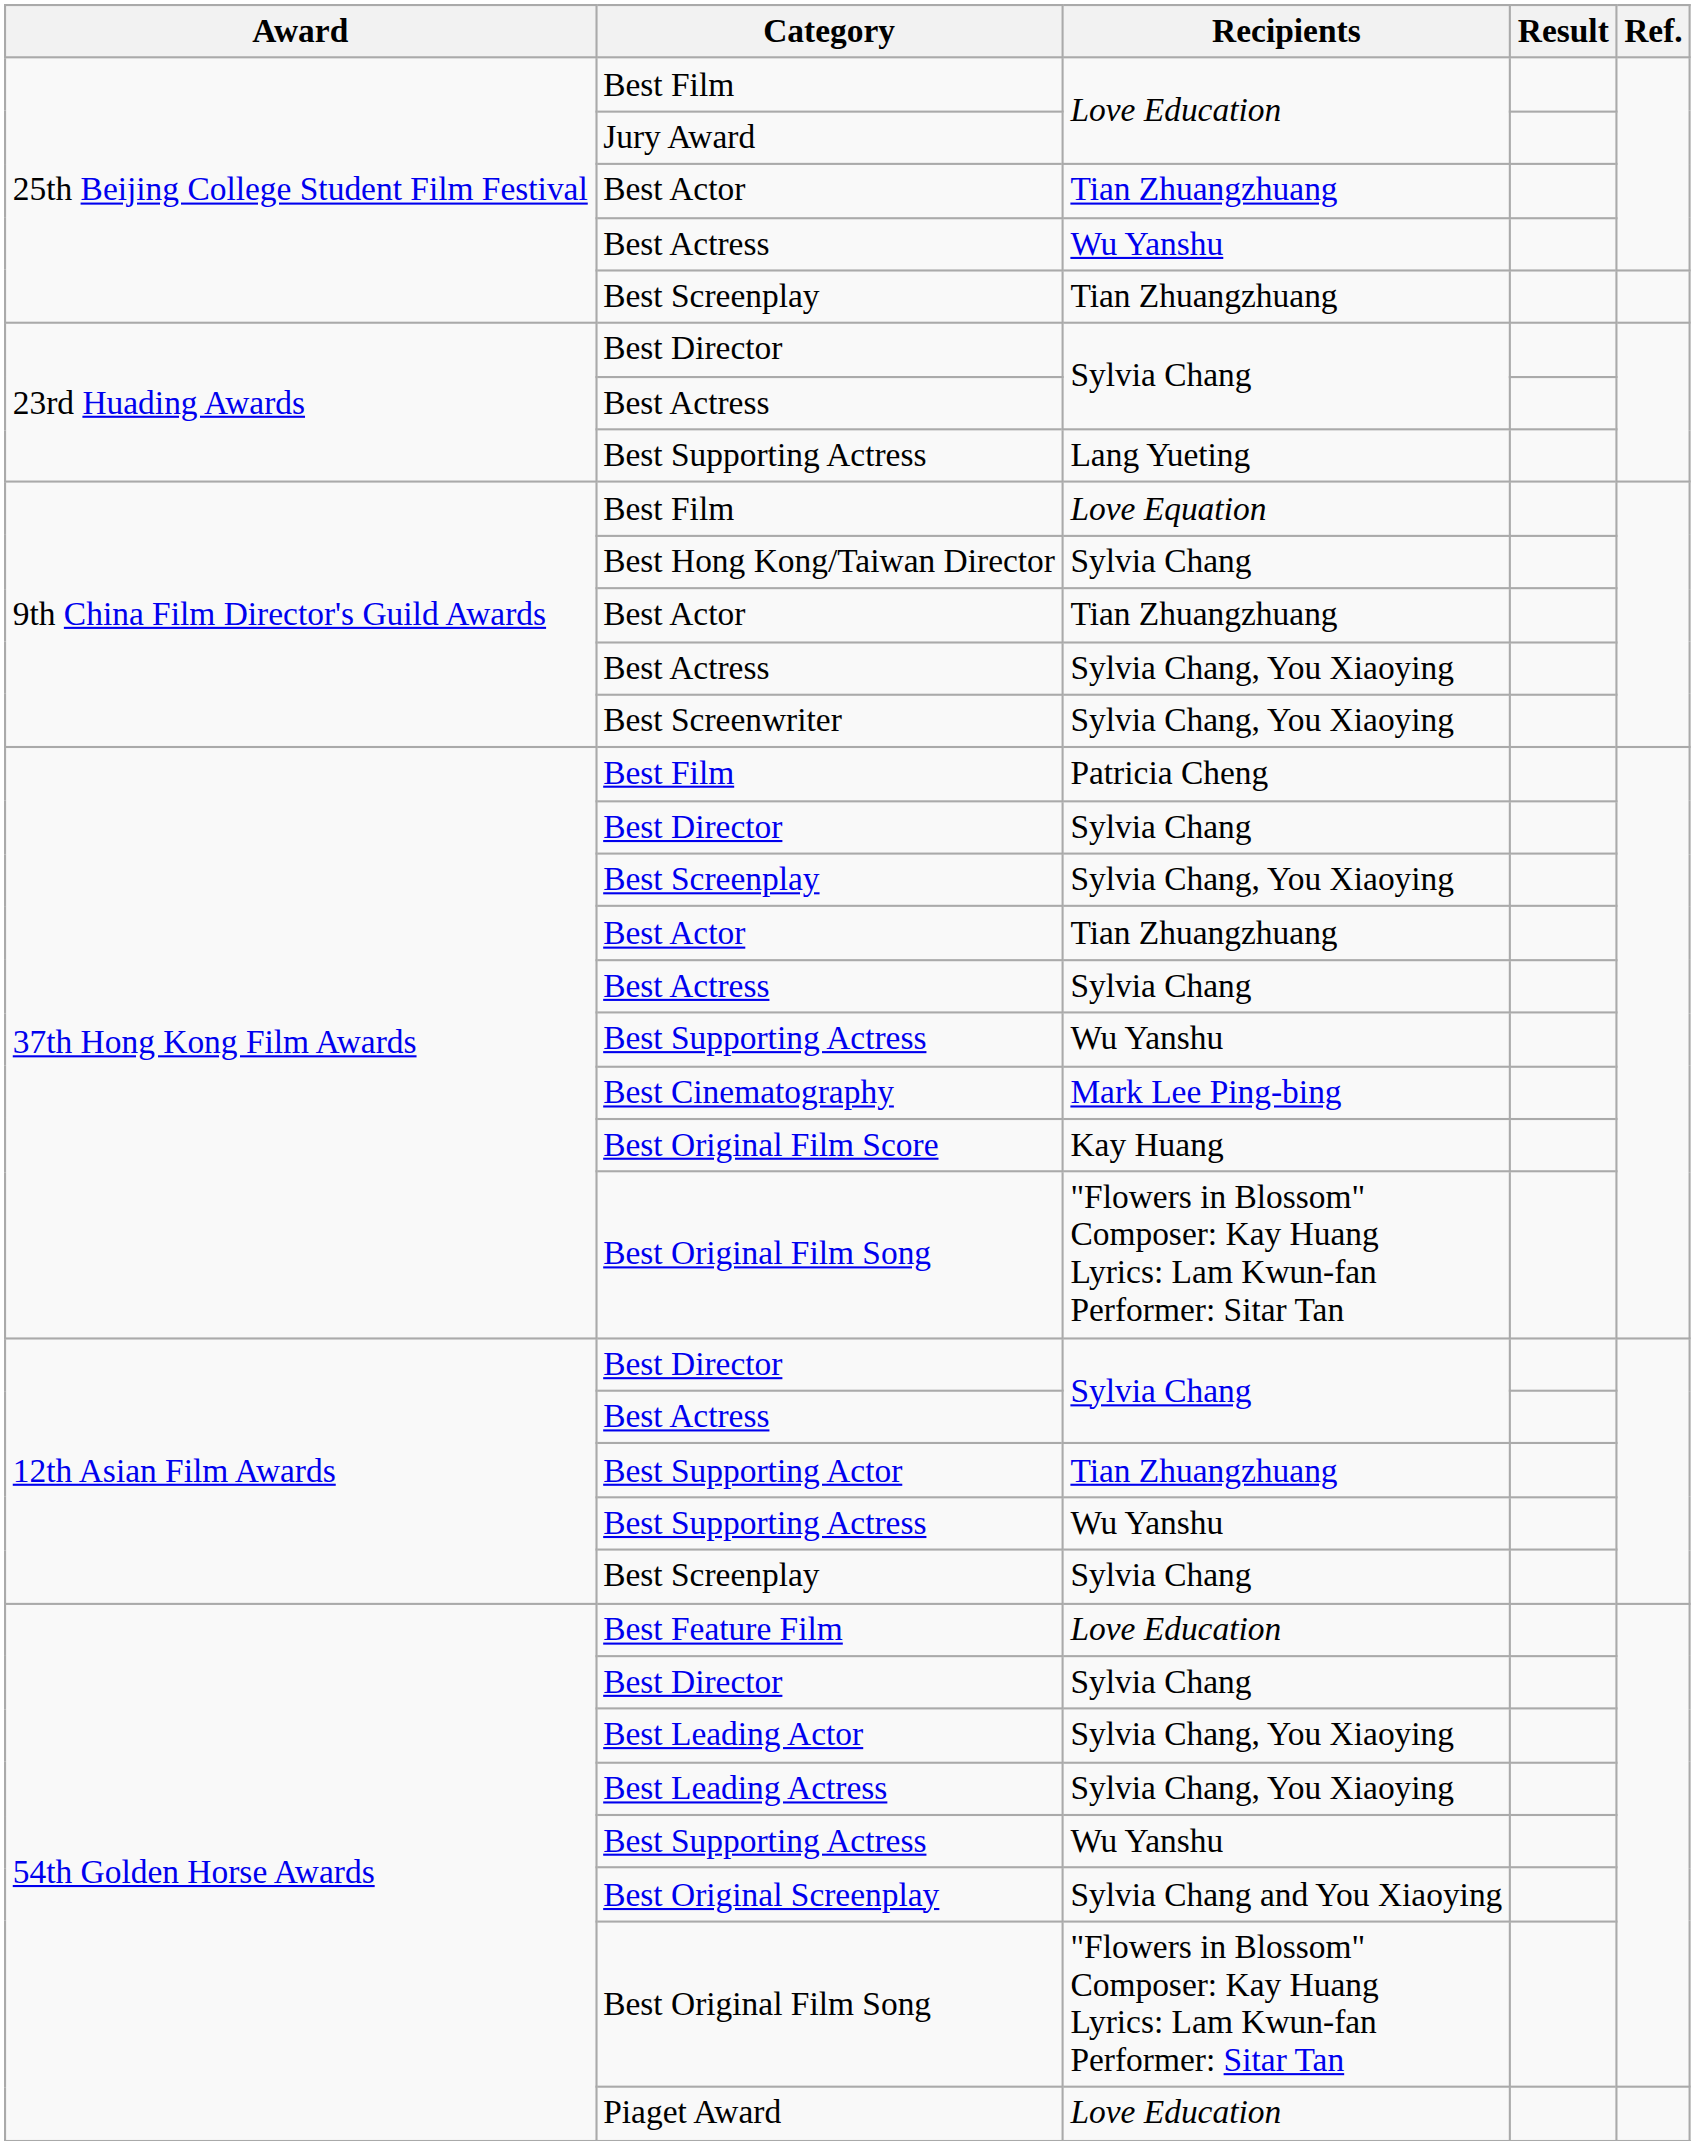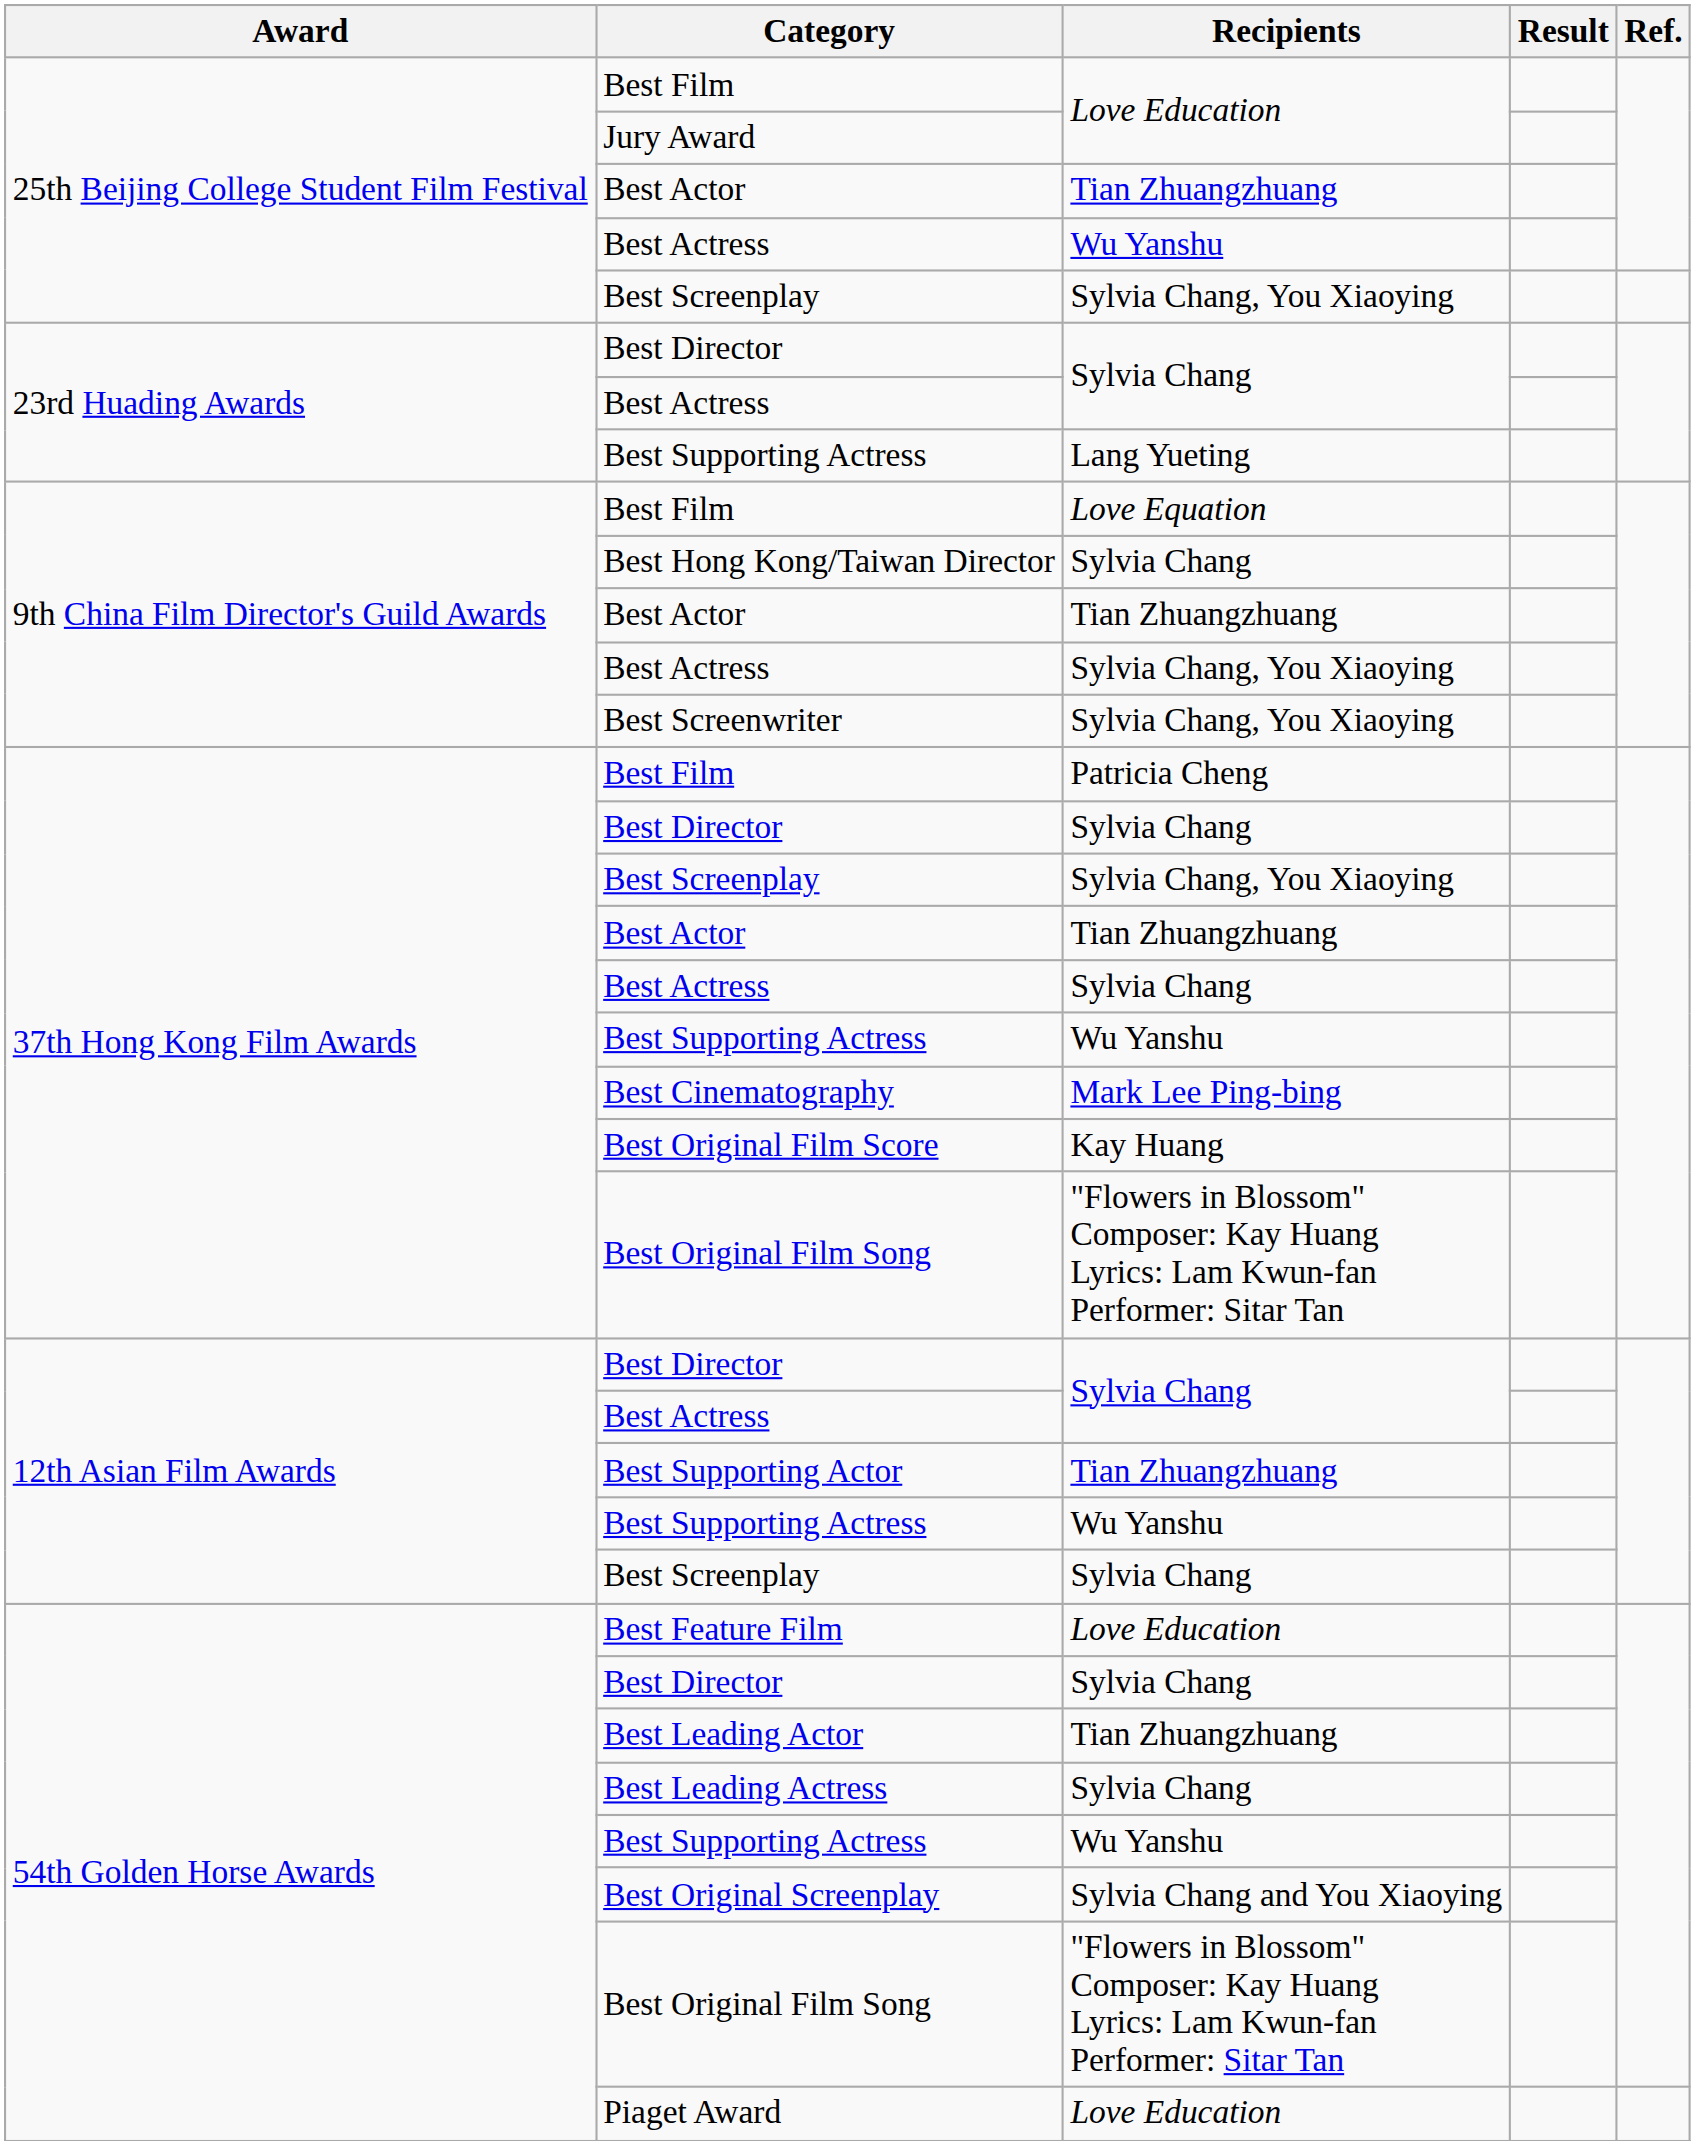25th Beijing College Student Film Festival / Best Screenplay | Recipients: Tian Zhuangzhuang -> Sylvia Chang, You Xiaoying
Best Leading Actor | Recipients: Sylvia Chang, You Xiaoying -> Tian Zhuangzhuang
Best Leading Actress | Recipients: Sylvia Chang, You Xiaoying -> Sylvia Chang
